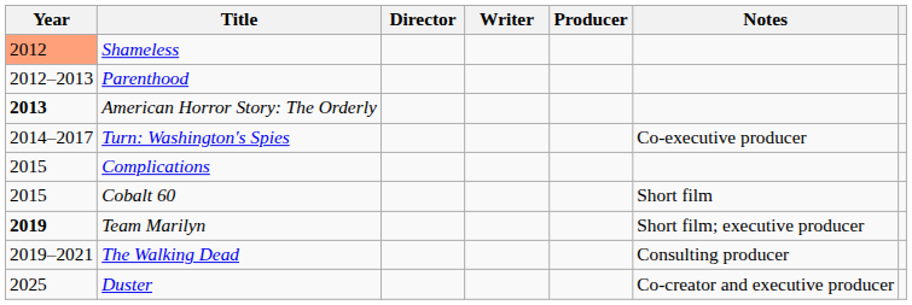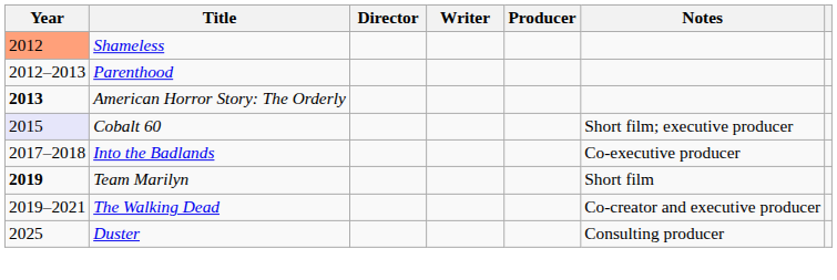- row: 2014–2017 | Turn: Washington's Spies | Co-executive producer
- row: 2015 | Complications
Cobalt 60 | Year: no background -> lavender background
Cobalt 60 | Notes: Short film -> Short film; executive producer
+ row: 2017–2018 | Into the Badlands | Co-executive producer
Team Marilyn | Notes: Short film; executive producer -> Short film
The Walking Dead | Notes: Consulting producer -> Co-creator and executive producer
Duster | Notes: Co-creator and executive producer -> Consulting producer
